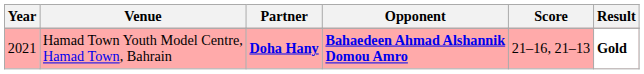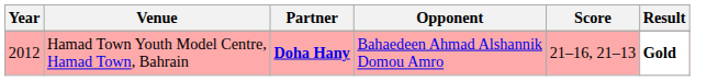Hamad Town Youth Model Centre, Hamad Town, Bahrain | Year: 2021 -> 2012
Hamad Town Youth Model Centre, Hamad Town, Bahrain | Opponent: bold -> normal
